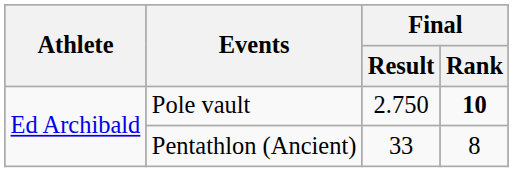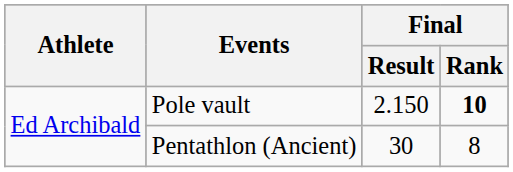Pole vault | Final / Result: 2.750 -> 2.150
Pentathlon (Ancient) | Final / Result: 33 -> 30
